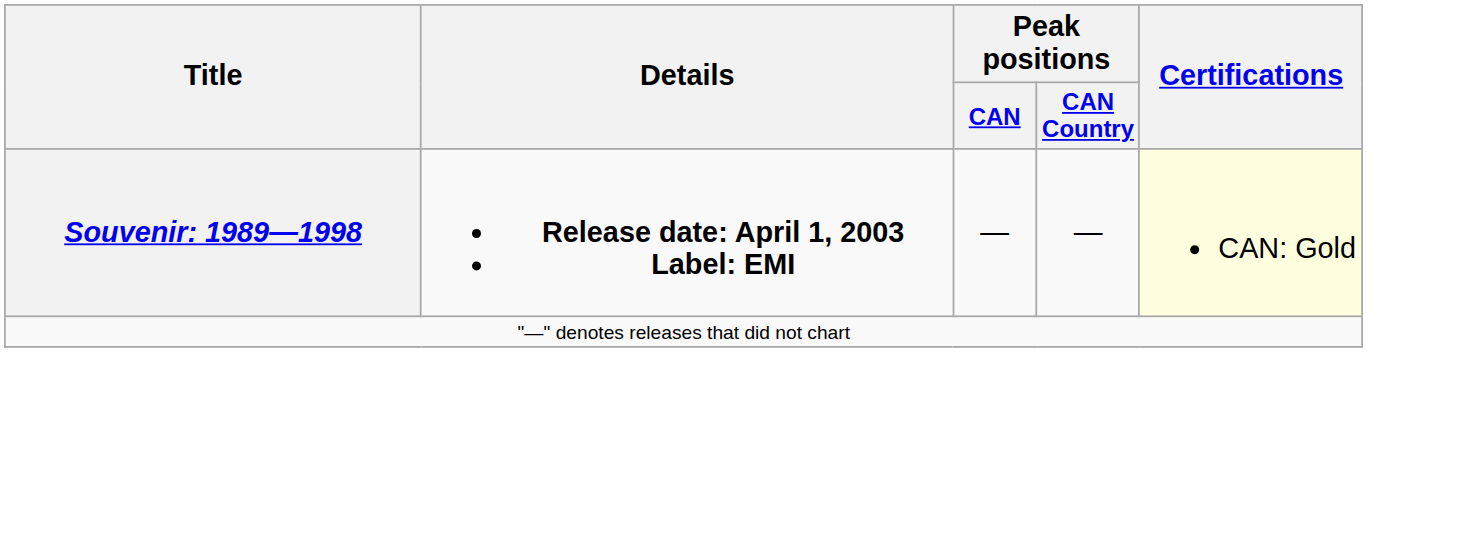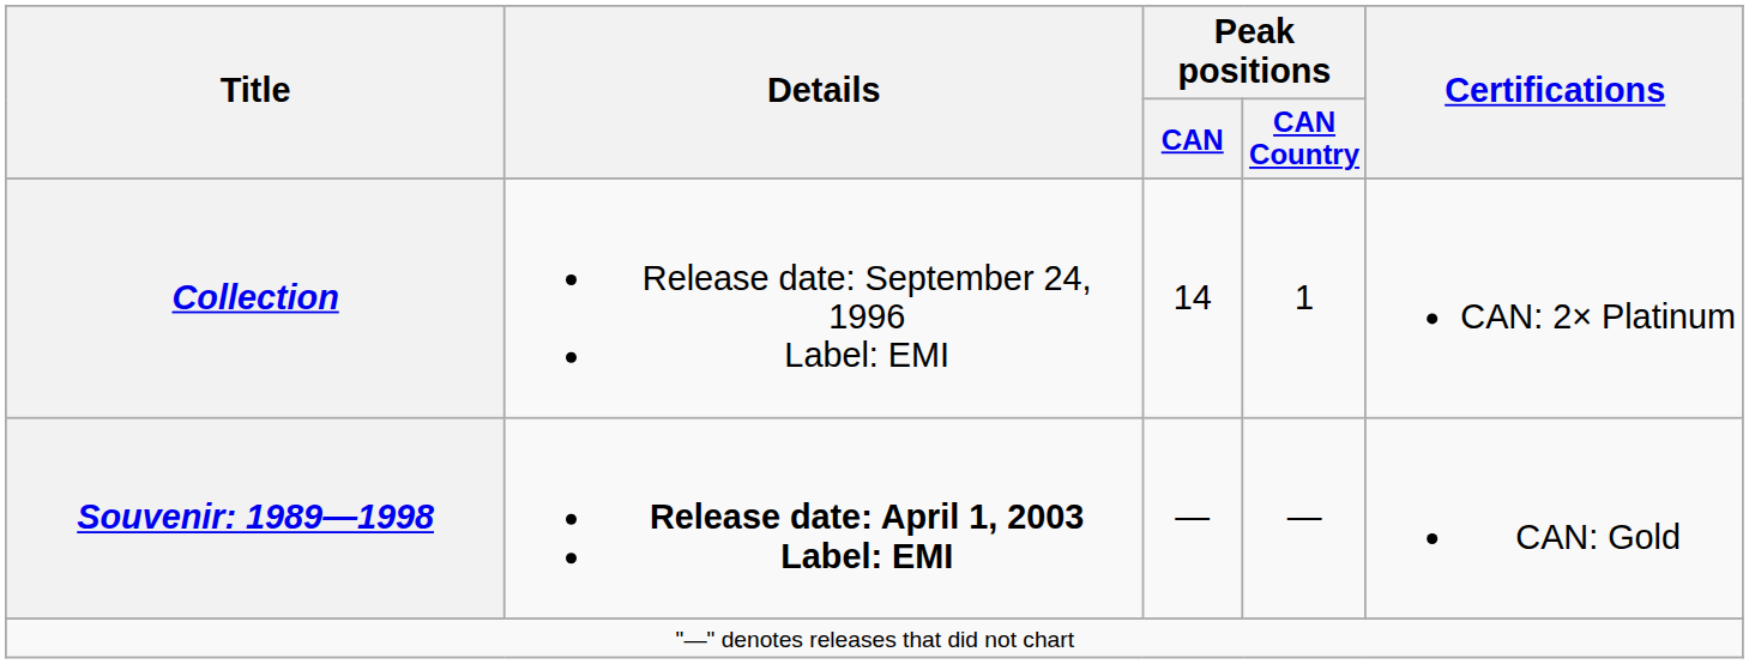+ row: Collection | Release date: September 24, 1996 Label: EMI | 14 | 1 | CAN: 2× Platinum
Souvenir: 1989—1998 | Certifications: lightyellow background -> no background
